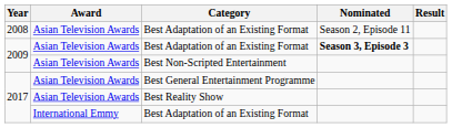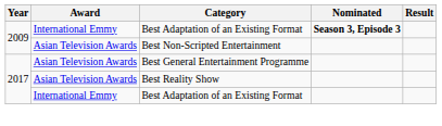- row: 2008 | Asian Television Awards | Best Adaptation of an Existing Format | Season 2, Episode 11
2009 / Best Adaptation of an Existing Format | Award: Asian Television Awards -> International Emmy
